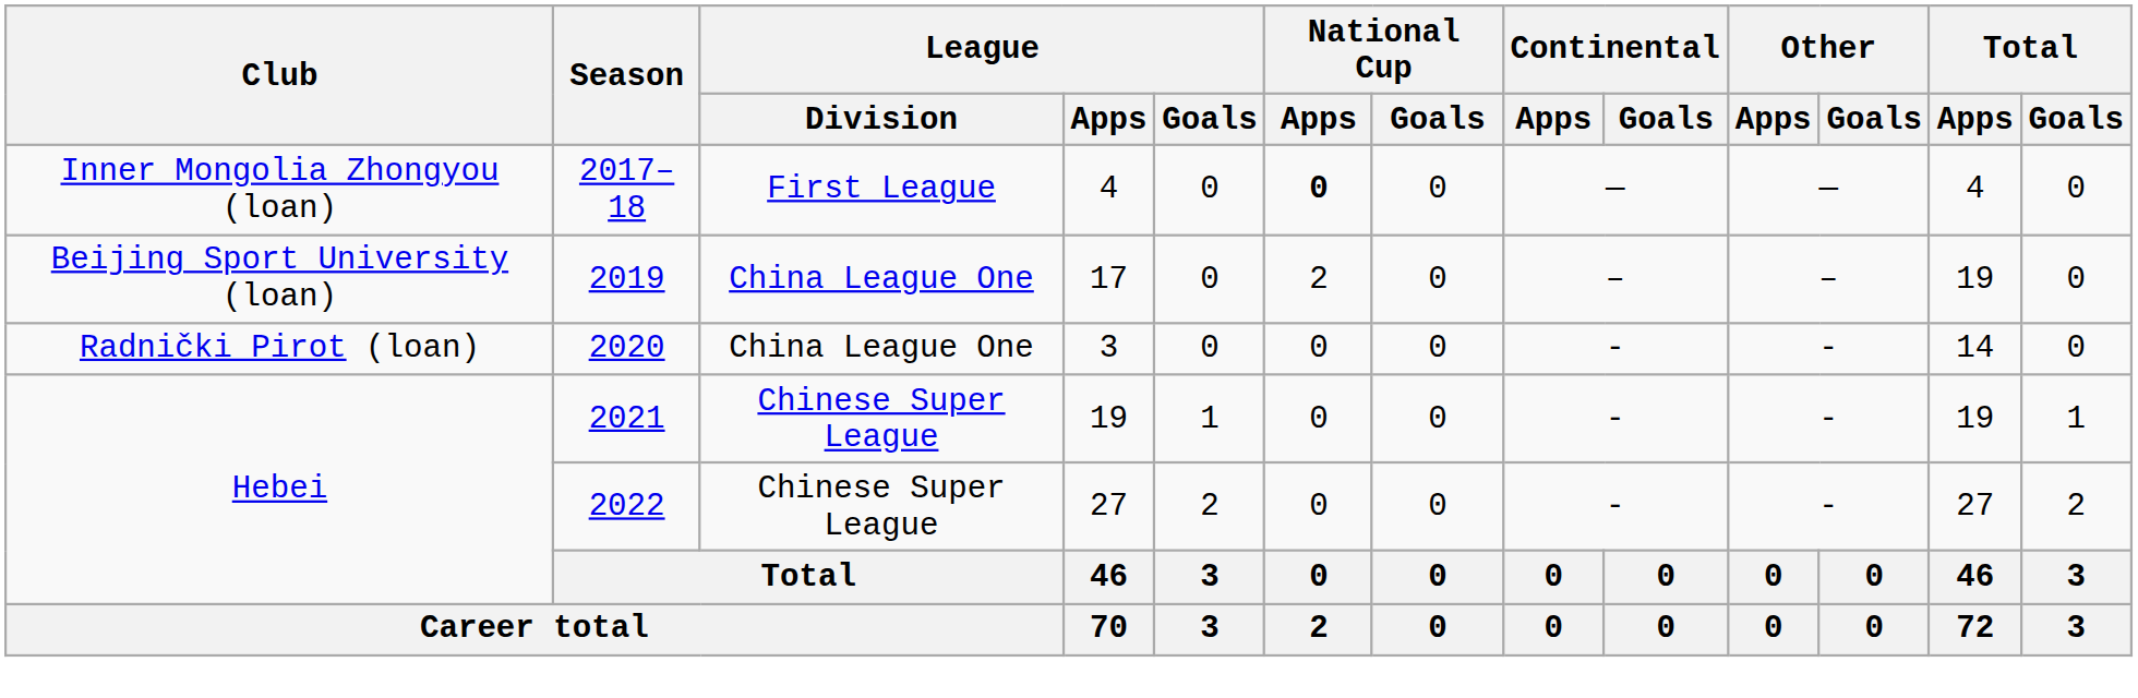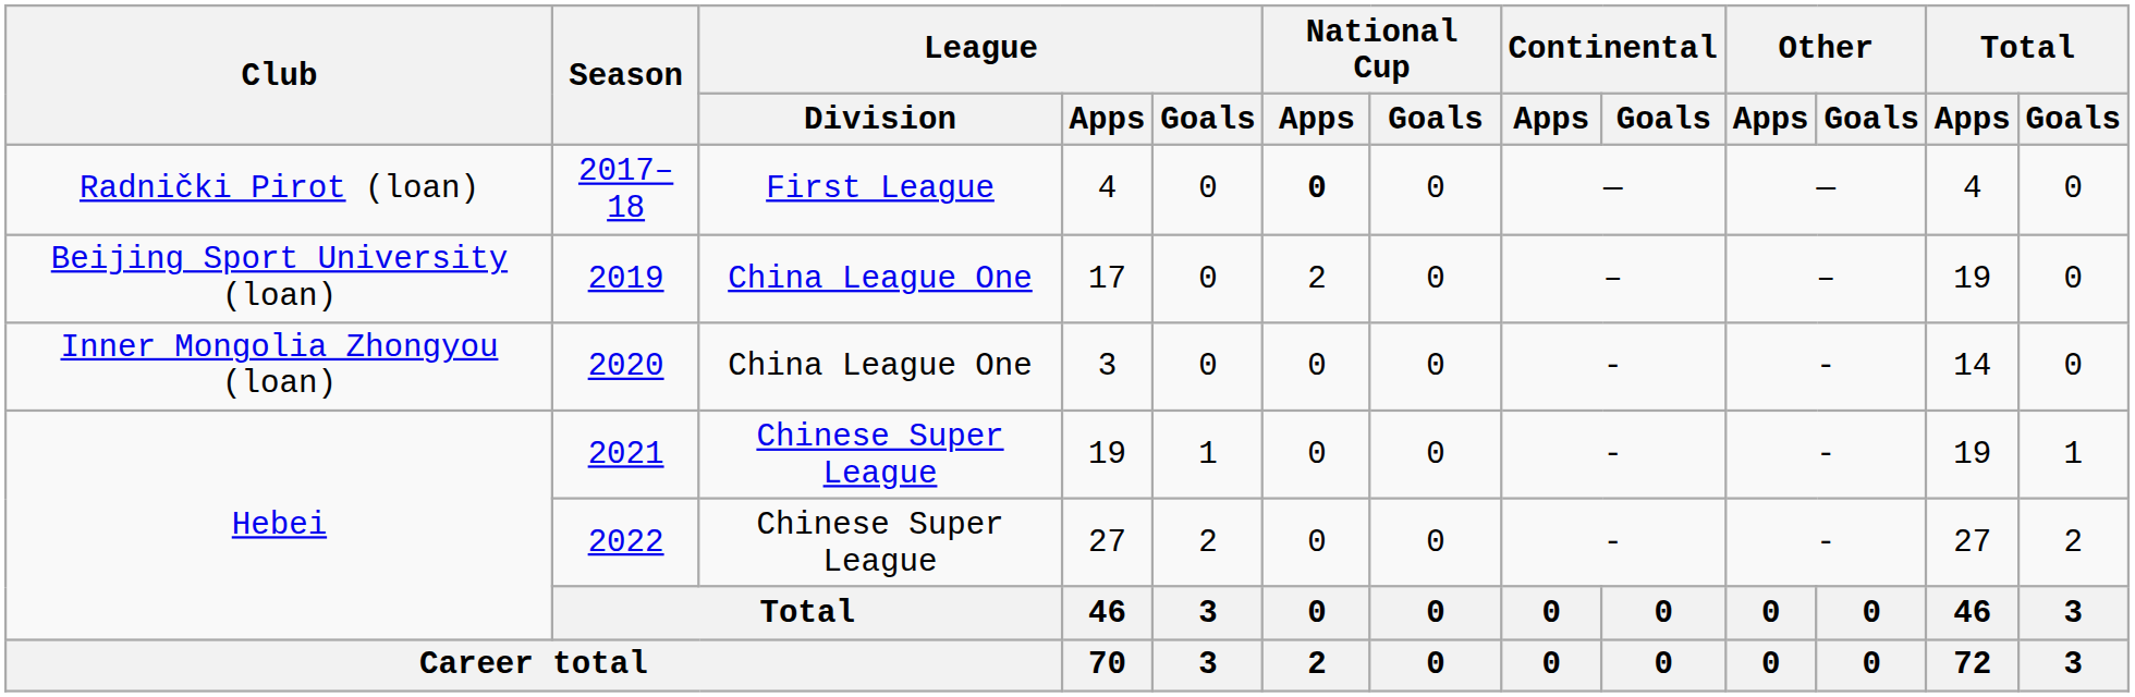2017–18 | Club: Inner Mongolia Zhongyou (loan) -> Radnički Pirot (loan)
2020 | Club: Radnički Pirot (loan) -> Inner Mongolia Zhongyou (loan)
